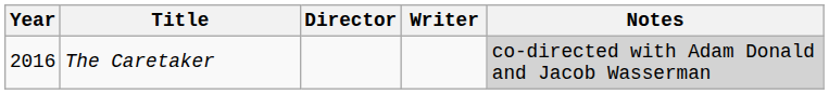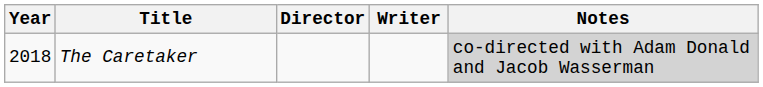The Caretaker | Year: 2016 -> 2018
